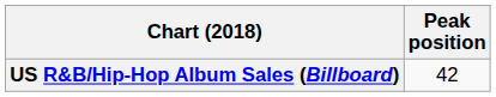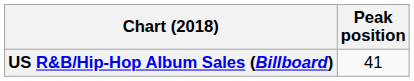US R&B/Hip-Hop Album Sales (Billboard) | Peak position: 42 -> 41
